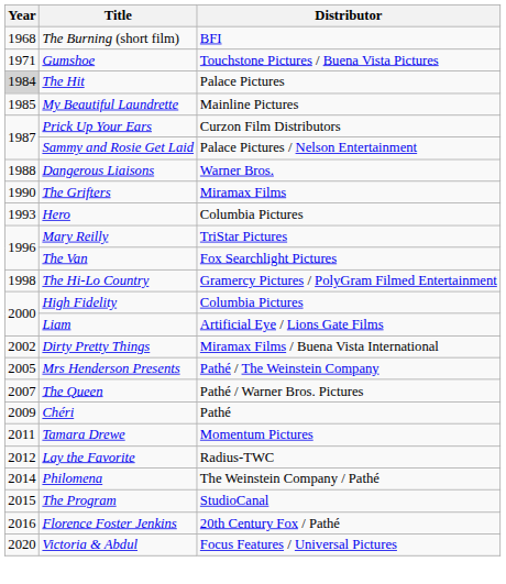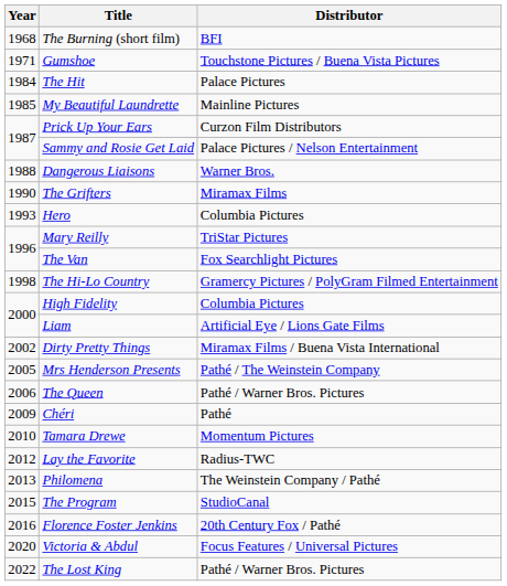The Hit | Year: lightgrey background -> no background
The Queen | Year: 2007 -> 2006
Tamara Drewe | Year: 2011 -> 2010
Philomena | Year: 2014 -> 2013
+ row: 2022 | The Lost King | Pathé / Warner Bros. Pictures
